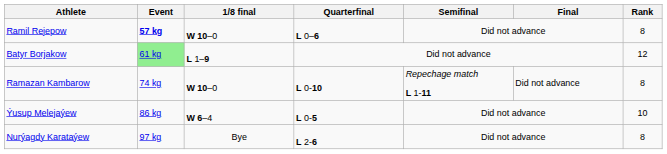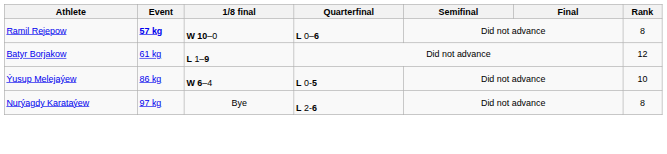Batyr Borjakow | Event: lightgreen background -> no background
- row: Ramazan Kambarow | 74 kg | W 10–0 | L 0-10 | Repechage match L 1-11 | Did not advance | 8
